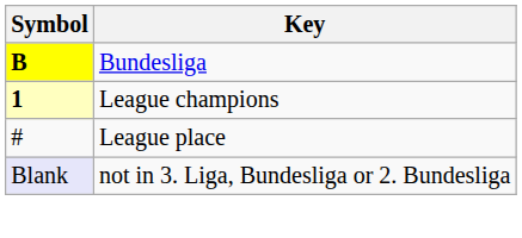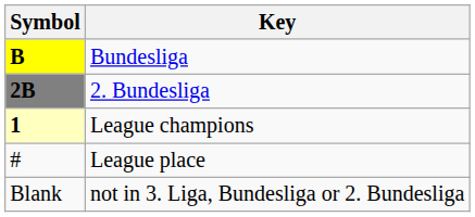+ row: 2B | 2. Bundesliga
not in 3. Liga, Bundesliga or 2. Bundesliga | Symbol: lavender background -> no background
